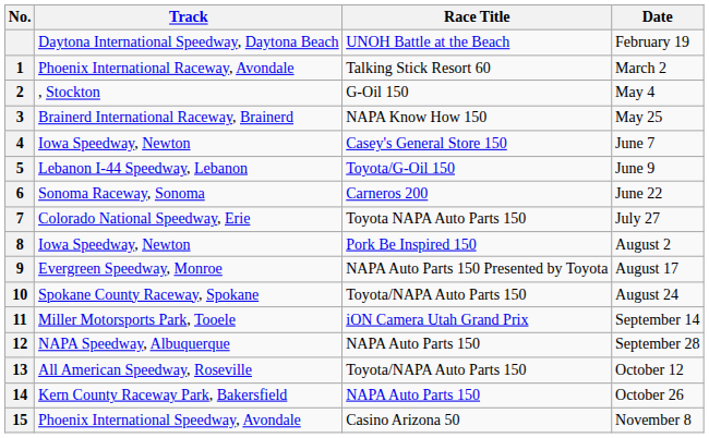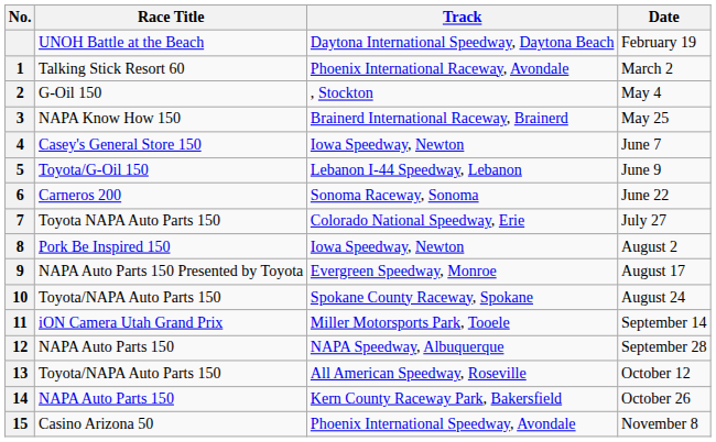columns swapped: Race Title <-> Track
